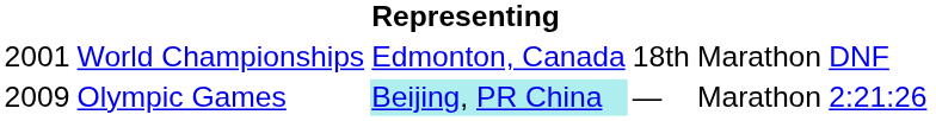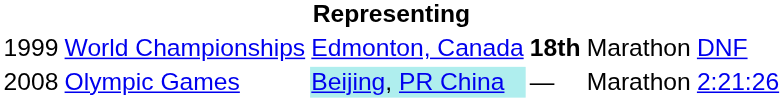World Championships | column 1: 2001 -> 1999
World Championships | column 4: normal -> bold
Olympic Games | column 1: 2009 -> 2008
